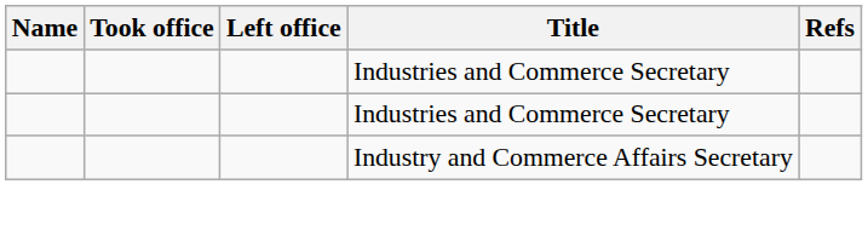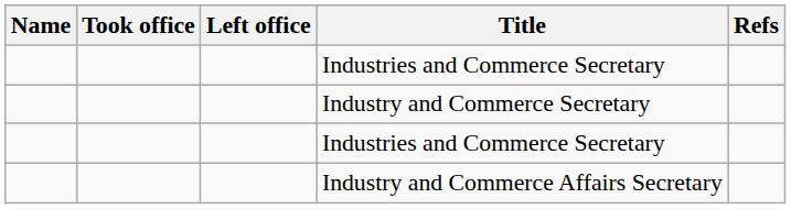+ row: Industry and Commerce Secretary
